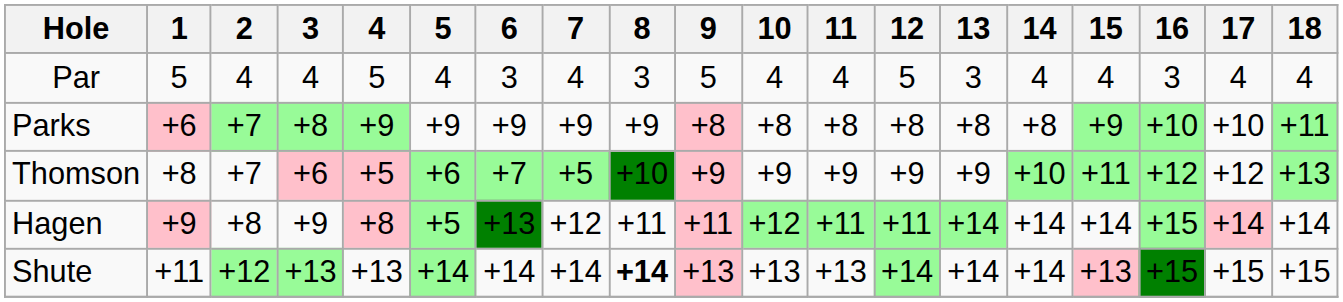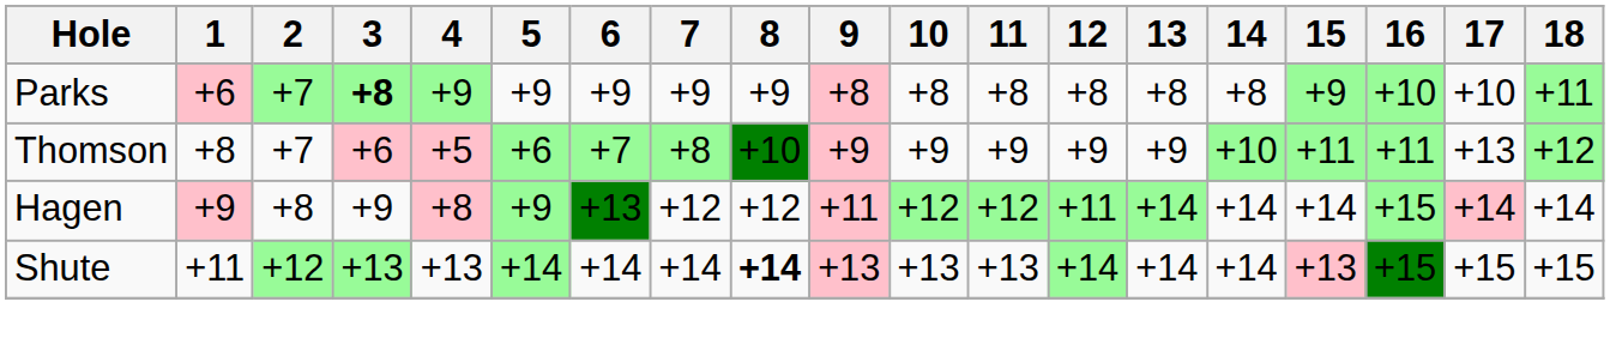- row: Par | 5 | 4 | 4 | 5 | 4 | 3 | 4 | 3 | 5 | 4 | 4 | 5 | 3 | 4 | 4 | 3 | 4 | 4
Parks | 3: normal -> bold
Thomson | 7: +5 -> +8
Thomson | 16: +12 -> +11
Thomson | 17: +12 -> +13
Thomson | 18: +13 -> +12
Hagen | 5: +5 -> +9
Hagen | 8: +11 -> +12
Hagen | 11: +11 -> +12
